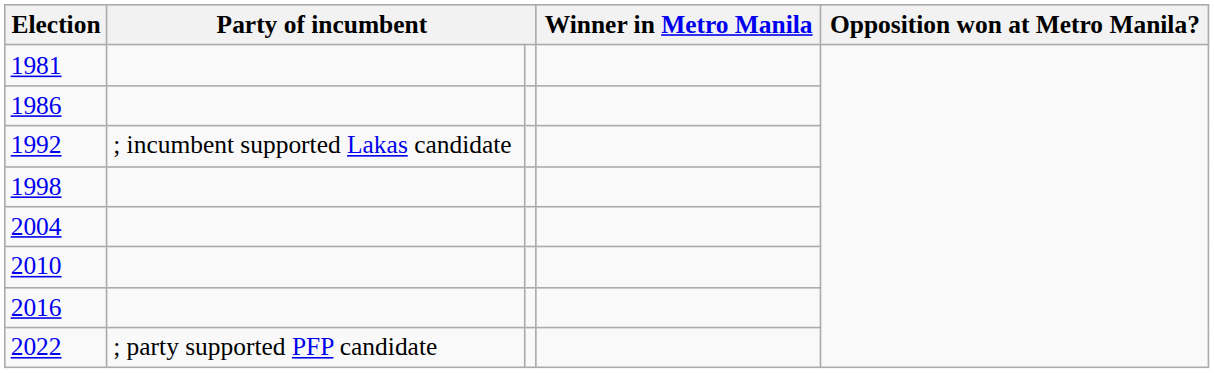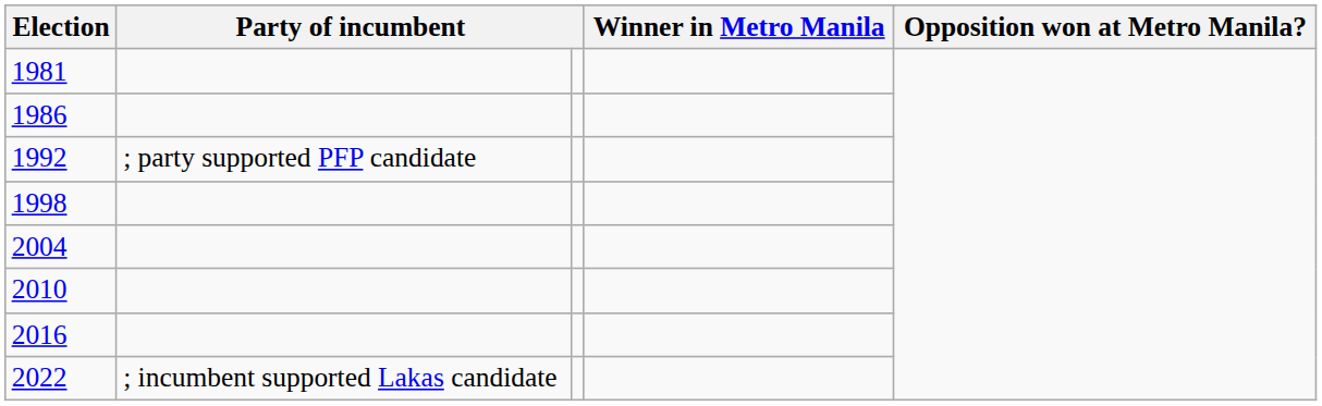1992 | column 2: ; incumbent supported Lakas candidate -> ; party supported PFP candidate
2022 | column 2: ; party supported PFP candidate -> ; incumbent supported Lakas candidate
